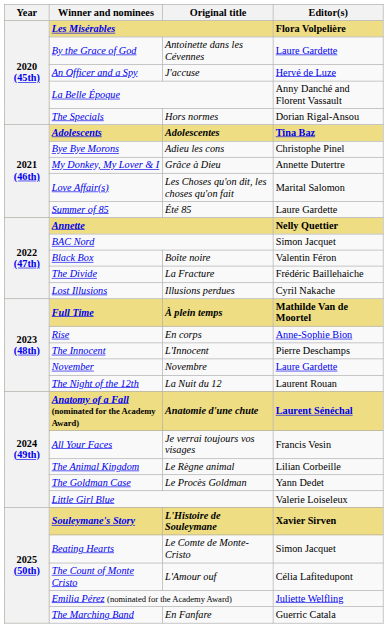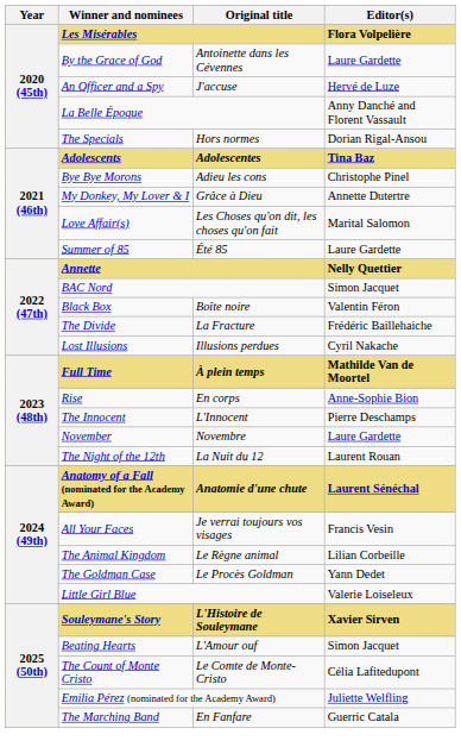Beating Hearts | Original title: Le Comte de Monte-Cristo -> L'Amour ouf
The Count of Monte Cristo | Original title: L'Amour ouf -> Le Comte de Monte-Cristo
